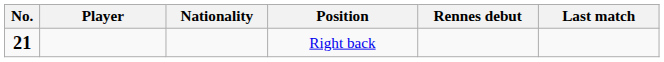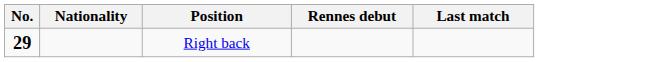- column: Player
Right back | No.: 21 -> 29
